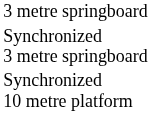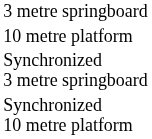+ row: 10 metre platform
